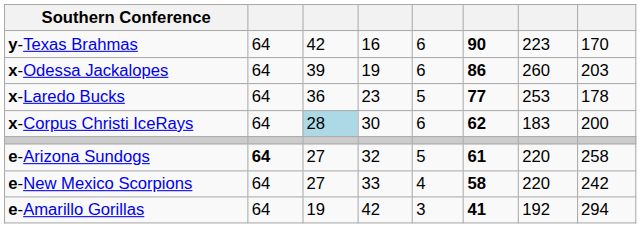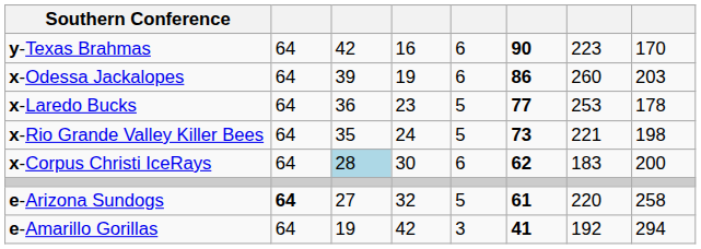+ row: x-Rio Grande Valley Killer Bees | 64 | 35 | 24 | 5 | 73 | 221 | 198
- row: e-New Mexico Scorpions | 64 | 27 | 33 | 4 | 58 | 220 | 242
